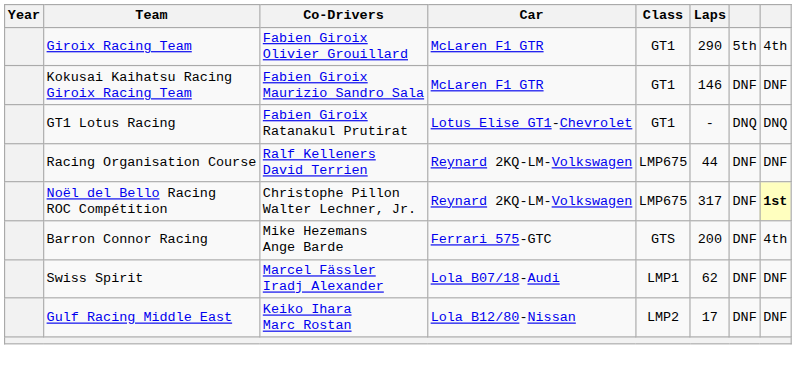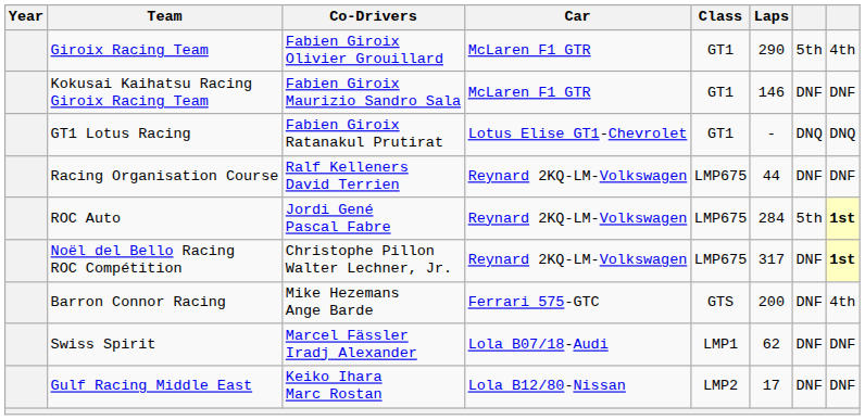+ row: ROC Auto | Jordi Gené Pascal Fabre | Reynard 2KQ-LM-Volkswagen | LMP675 | 284 | 5th | 1st
